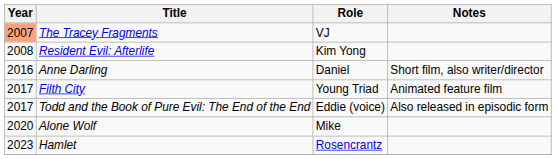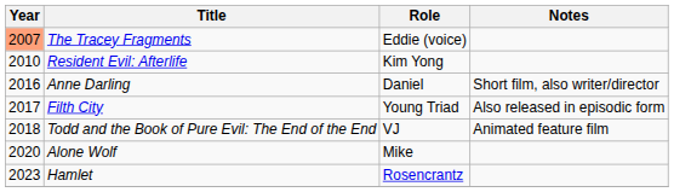The Tracey Fragments | Role: VJ -> Eddie (voice)
Resident Evil: Afterlife | Year: 2008 -> 2010
Filth City | Notes: Animated feature film -> Also released in episodic form
Todd and the Book of Pure Evil: The End of the End | Year: 2017 -> 2018
Todd and the Book of Pure Evil: The End of the End | Role: Eddie (voice) -> VJ
Todd and the Book of Pure Evil: The End of the End | Notes: Also released in episodic form -> Animated feature film
